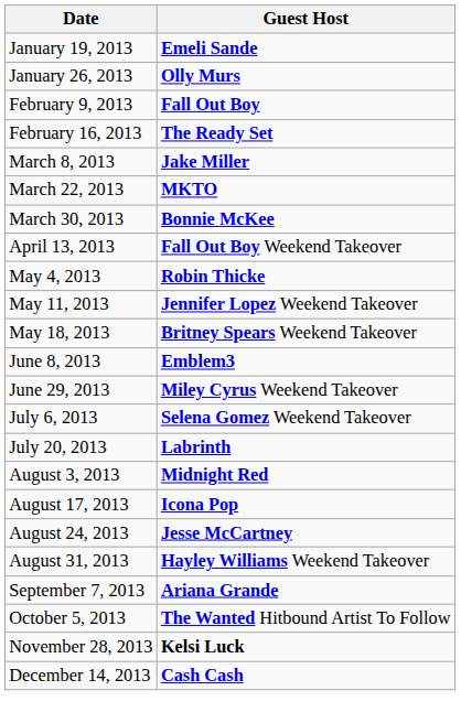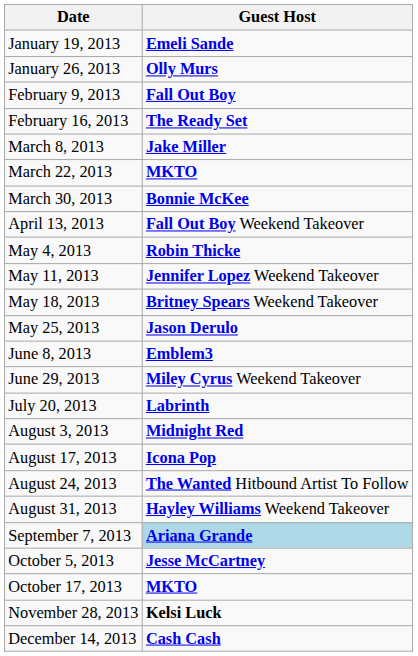+ row: May 25, 2013 | Jason Derulo
- row: July 6, 2013 | Selena Gomez Weekend Takeover
August 24, 2013 | Guest Host: Jesse McCartney -> The Wanted Hitbound Artist To Follow
September 7, 2013 | Guest Host: no background -> lightblue background
October 5, 2013 | Guest Host: The Wanted Hitbound Artist To Follow -> Jesse McCartney
+ row: October 17, 2013 | MKTO
